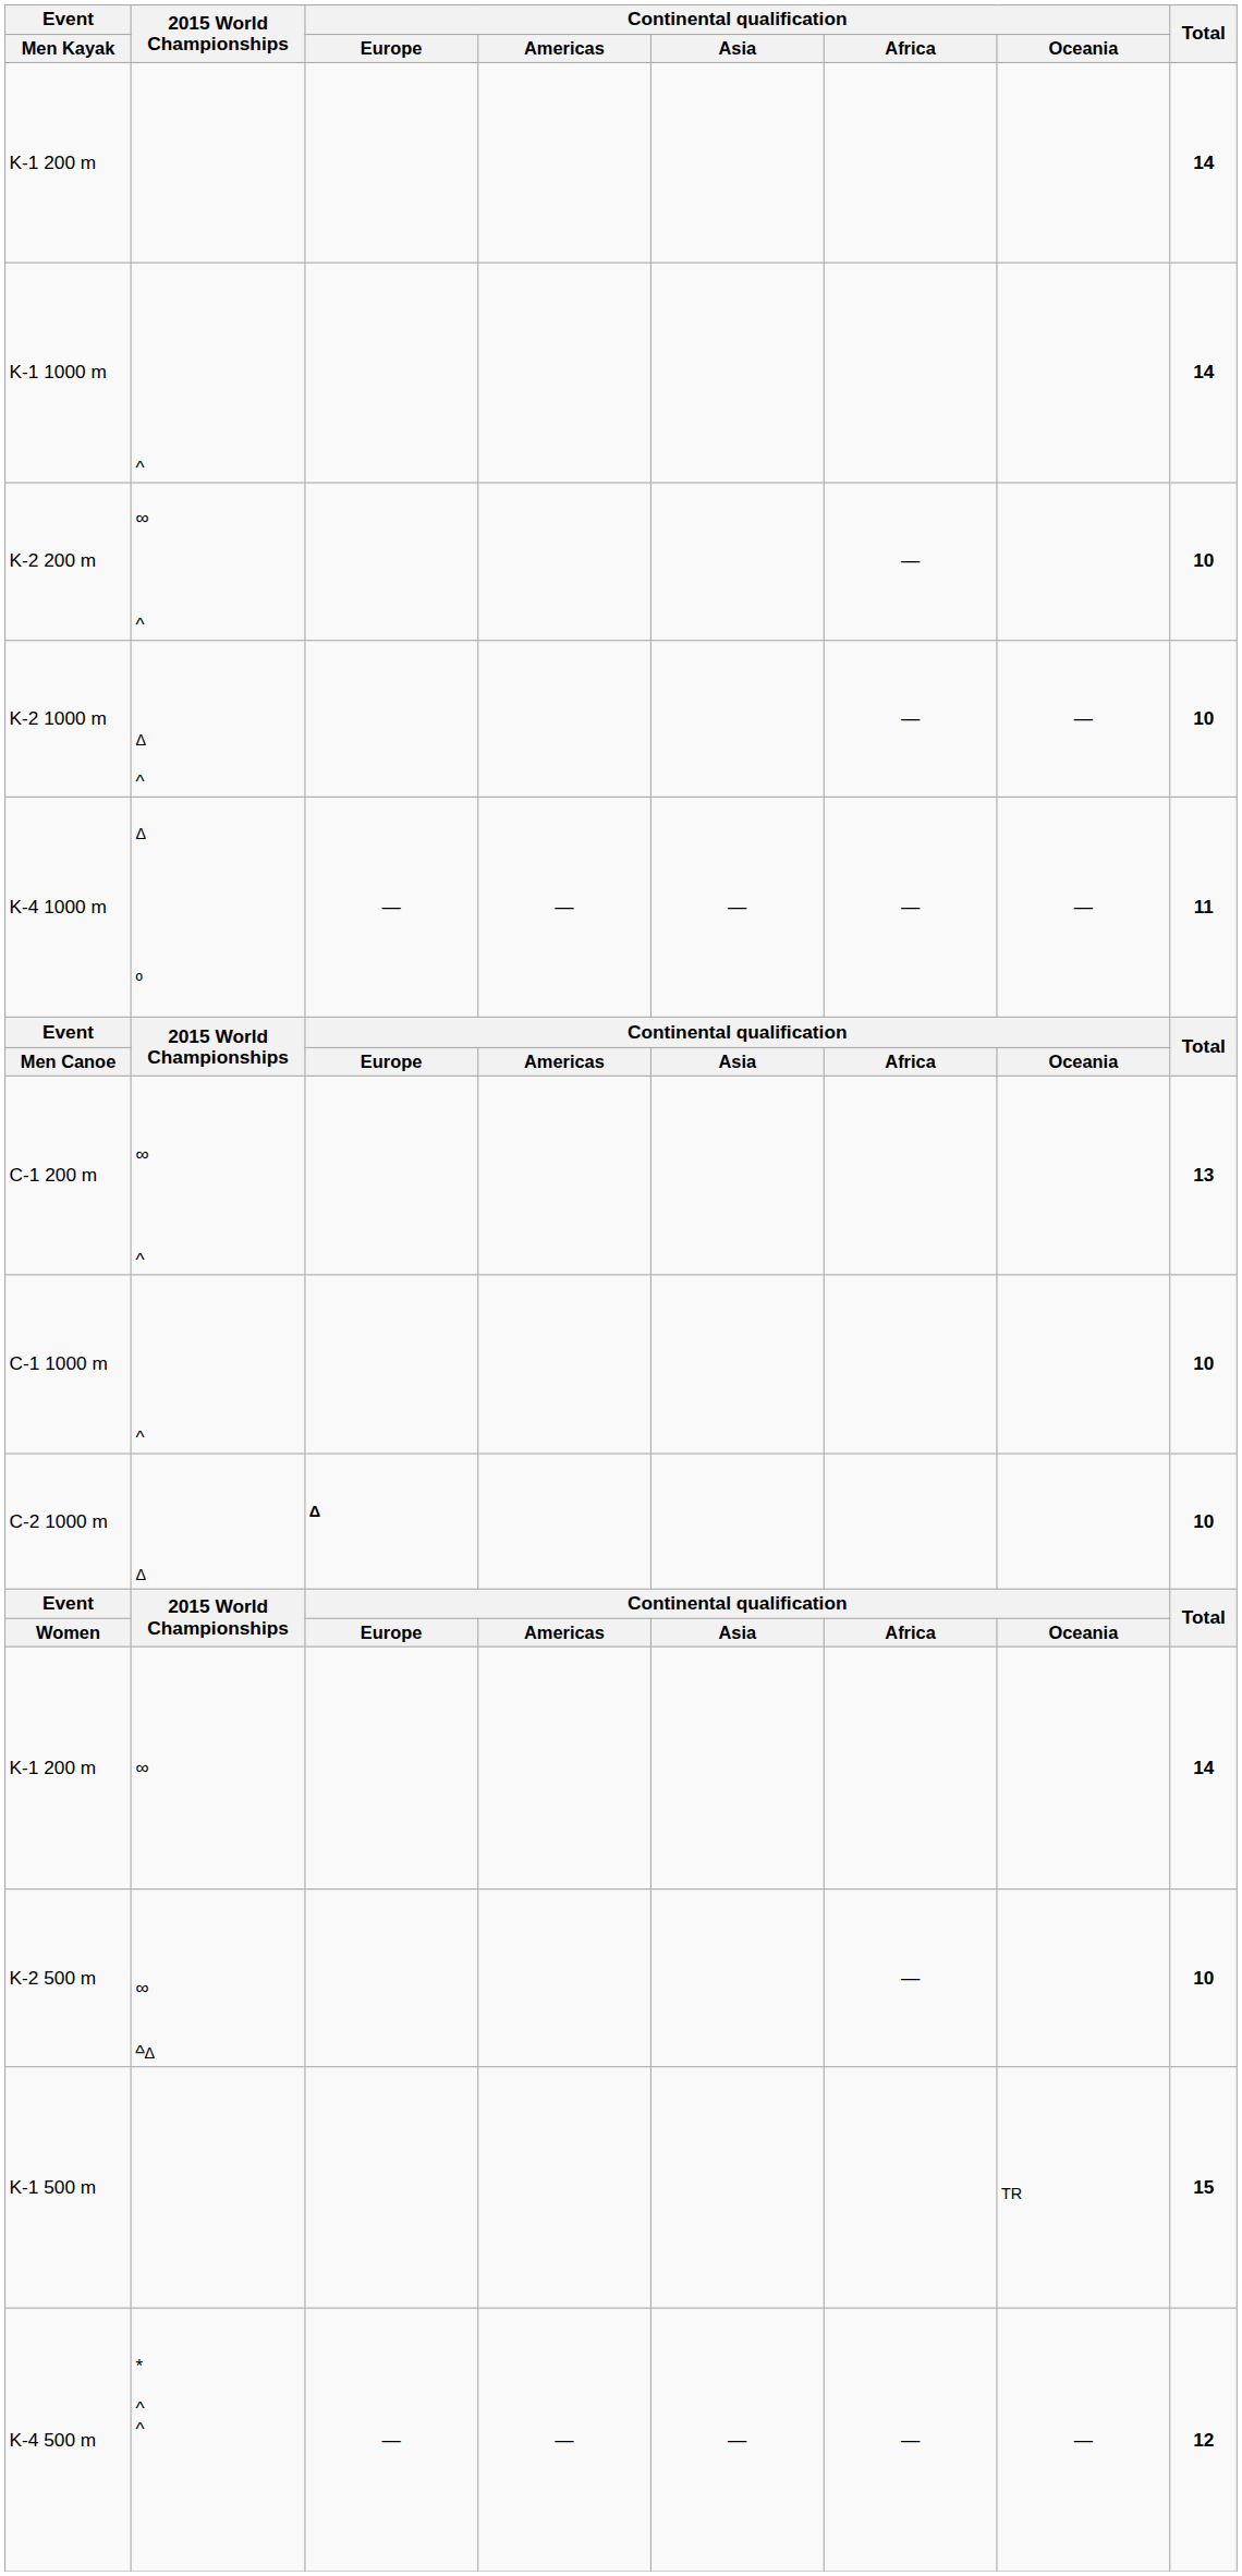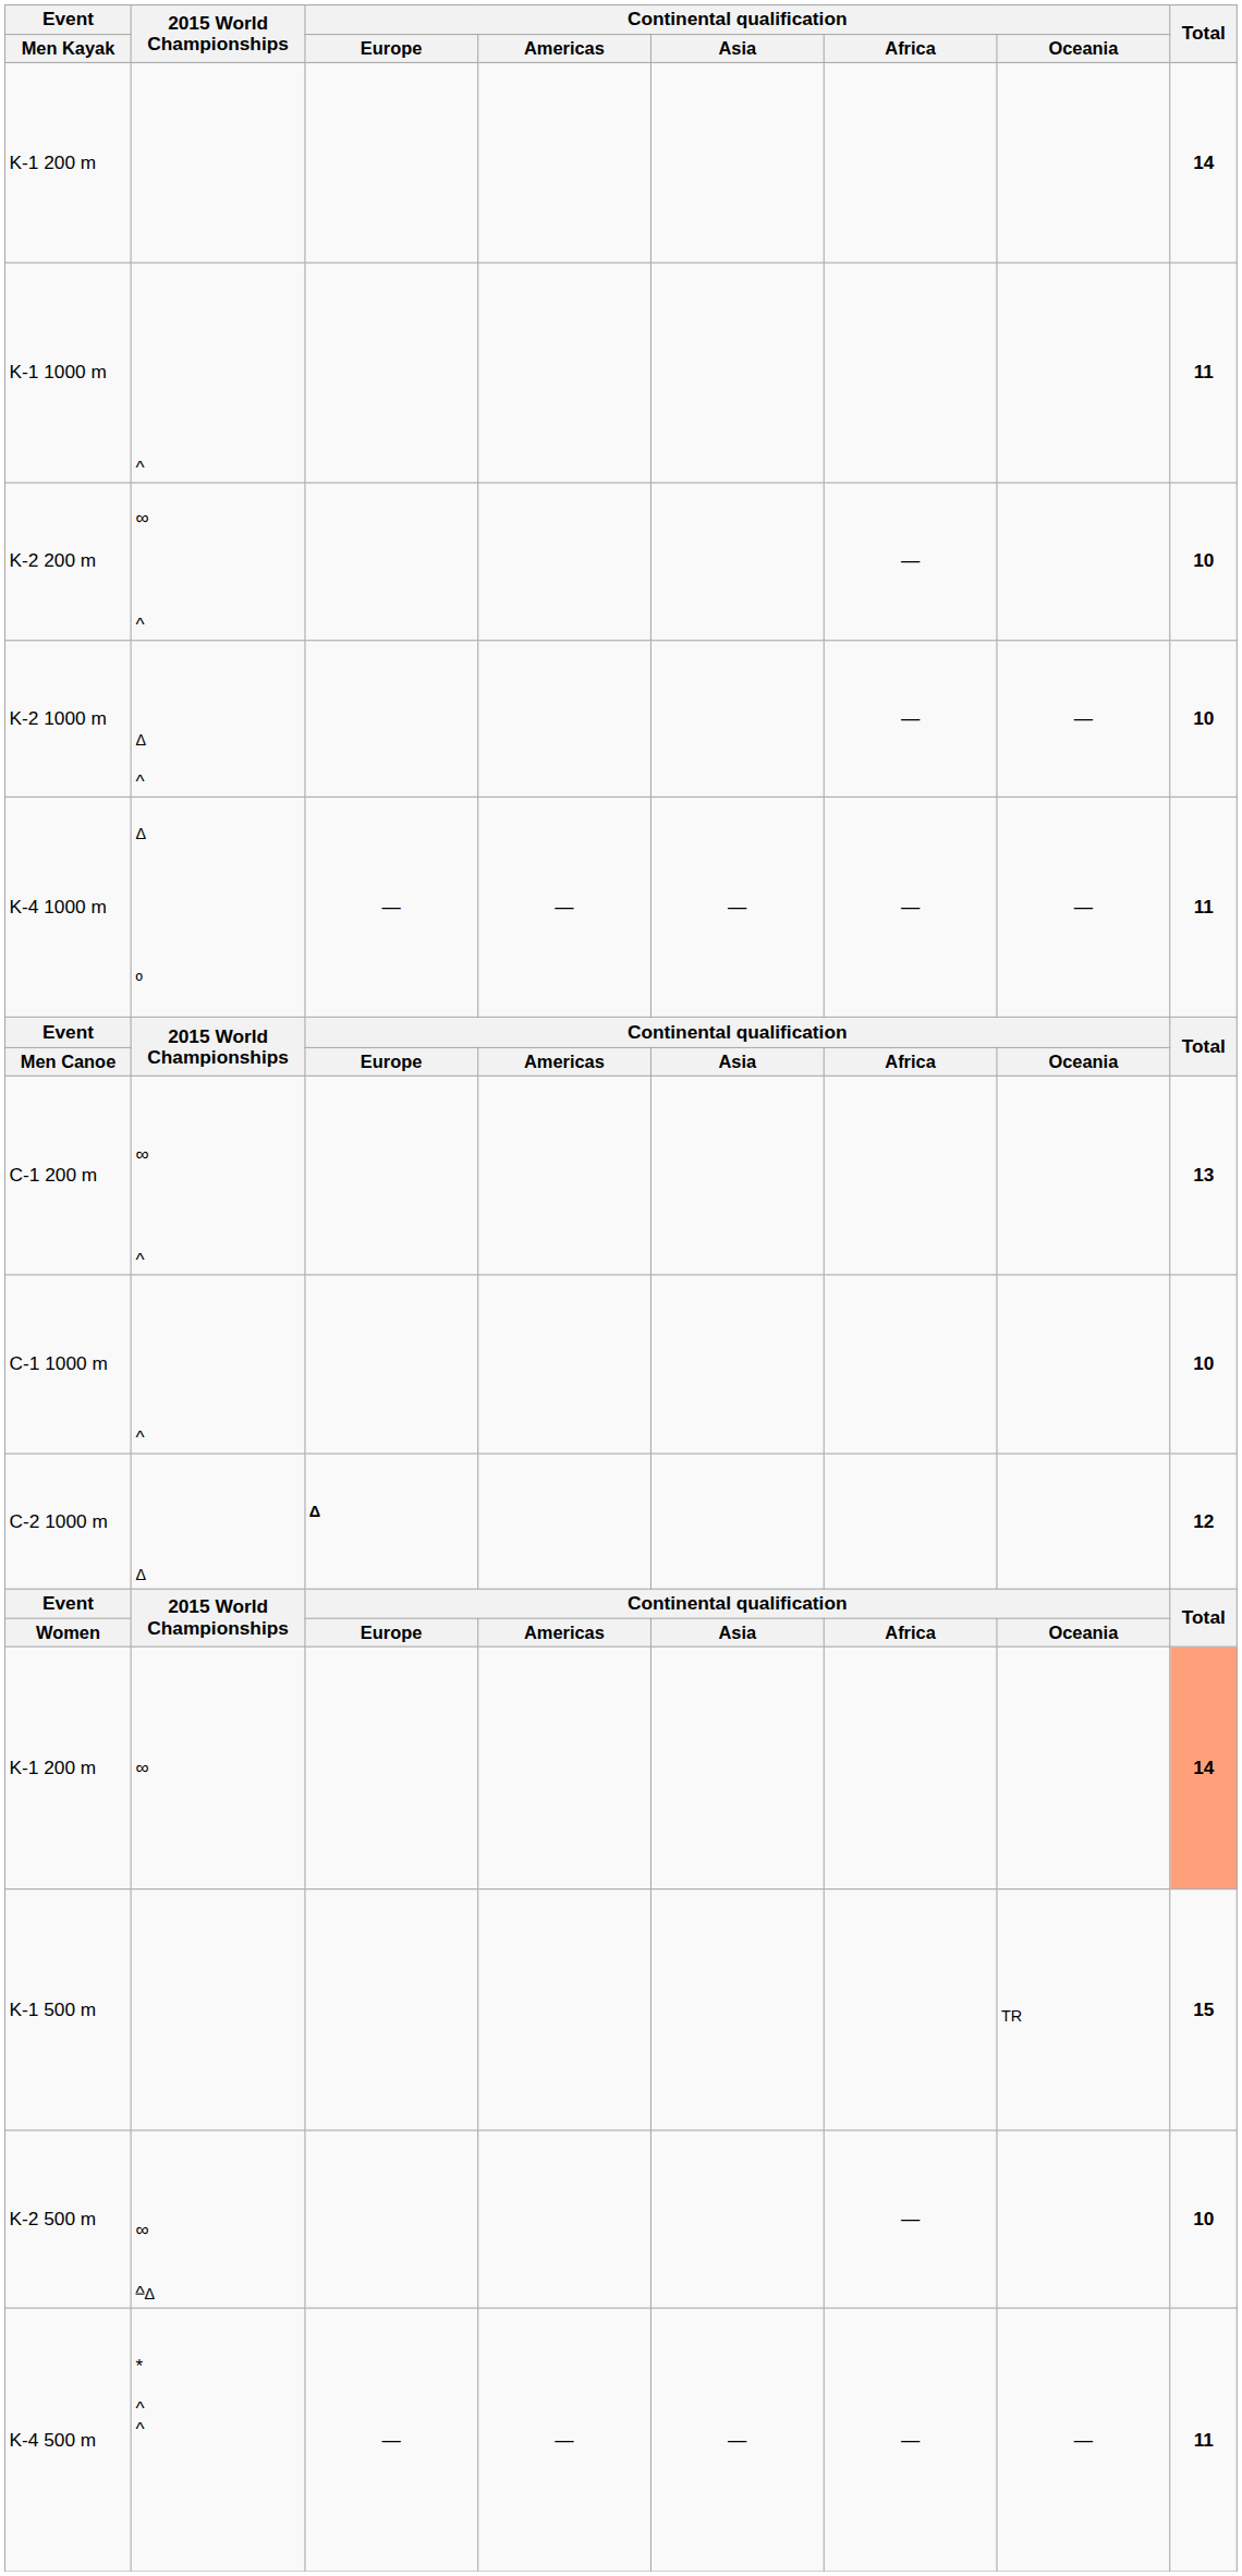K-1 1000 m | Total: 14 -> 11
C-2 1000 m | Total: 10 -> 12
K-1 200 m / ∞ | Total: no background -> lightsalmon background
rows swapped: K-1 500 m <-> K-2 500 m
K-4 500 m | Total: 12 -> 11
